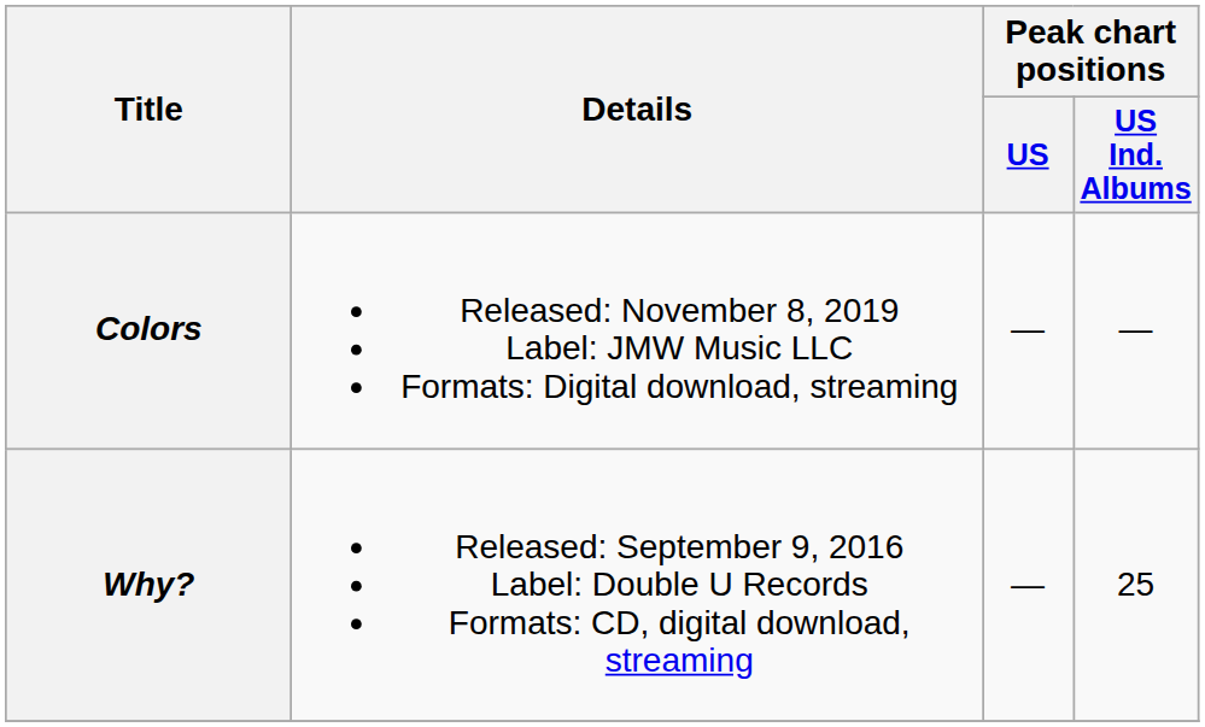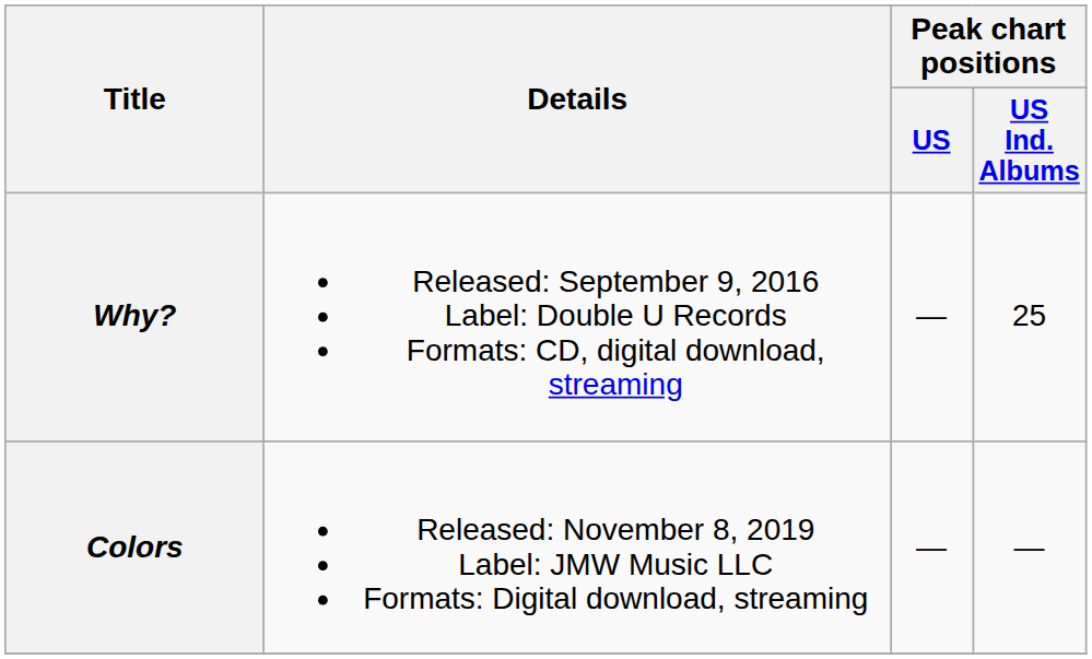rows swapped: Why? <-> Colors
